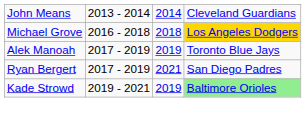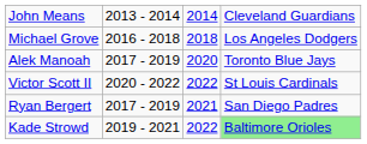Michael Grove | column 4: gold background -> no background
Alek Manoah | column 3: 2019 -> 2020
+ row: Victor Scott II | 2020 - 2022 | 2022 | St Louis Cardinals
Kade Strowd | column 3: 2019 -> 2022
